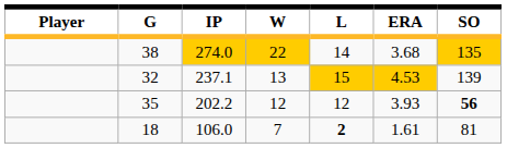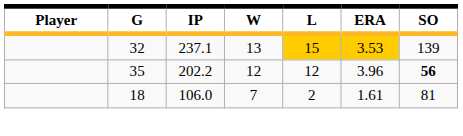- row: 38 | 274.0 | 22 | 14 | 3.68 | 135
32 | ERA: 4.53 -> 3.53
35 | ERA: 3.93 -> 3.96
18 | L: bold -> normal
